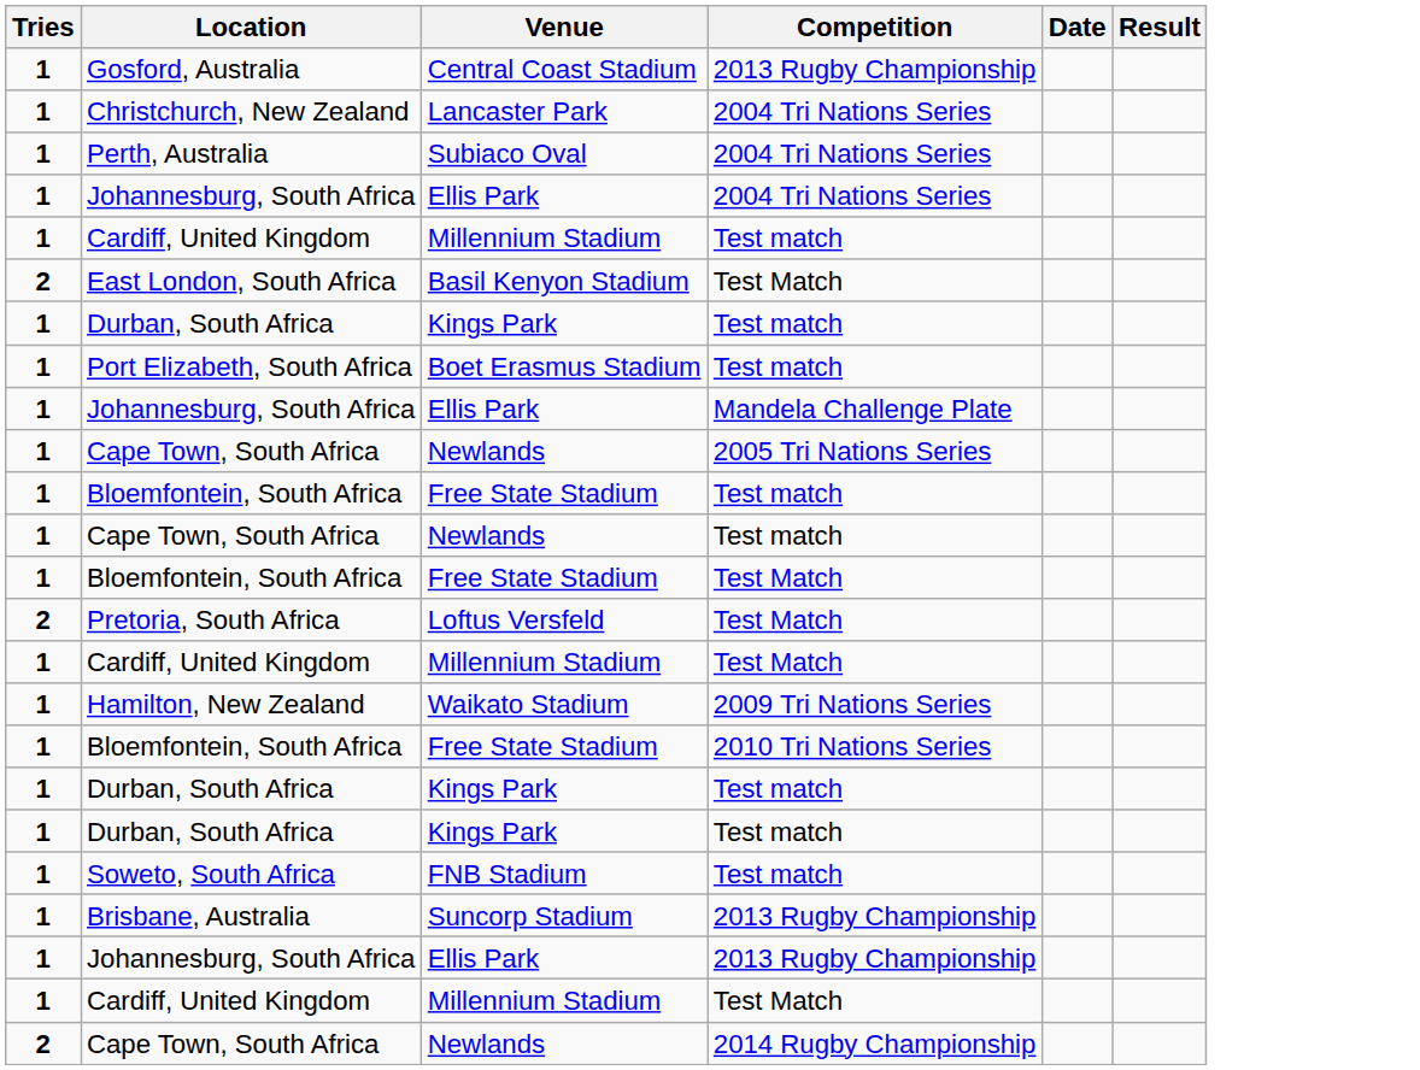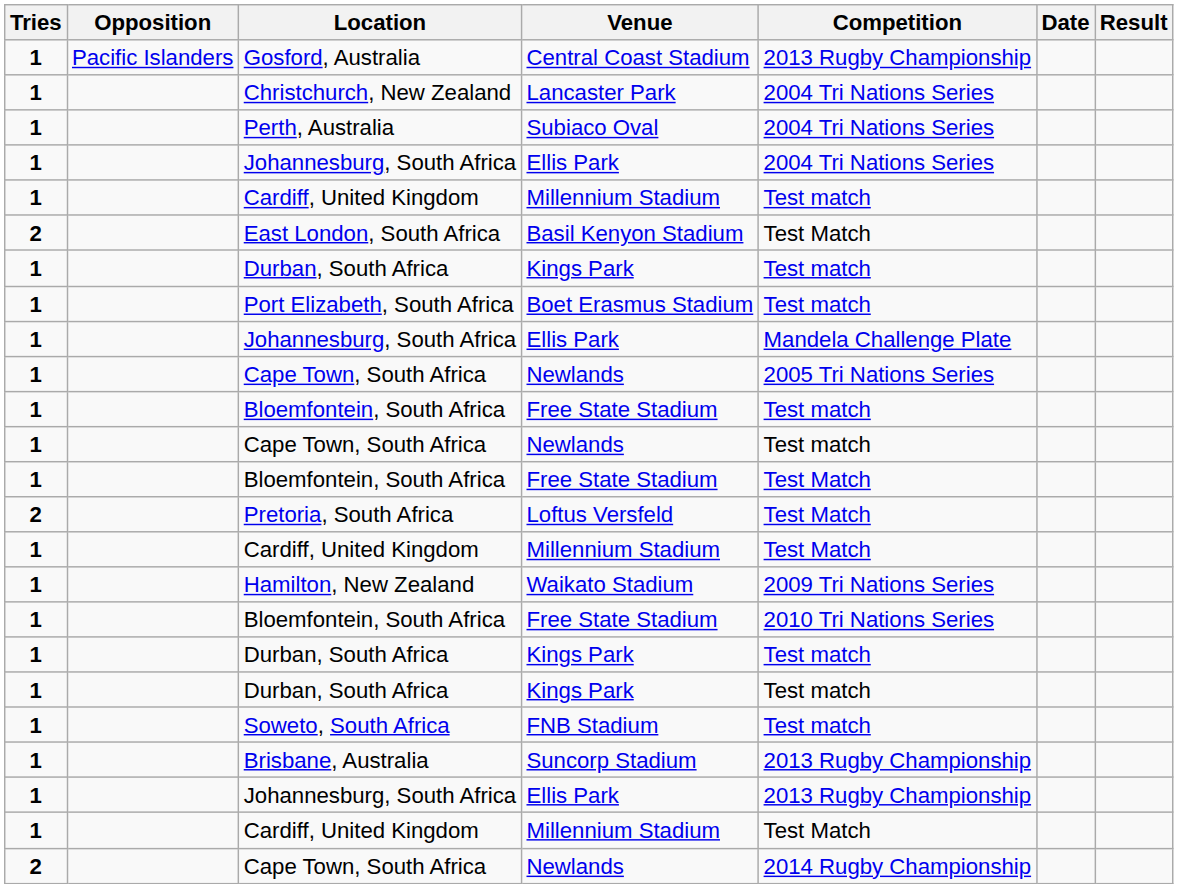+ column: Opposition | Pacific Islanders
